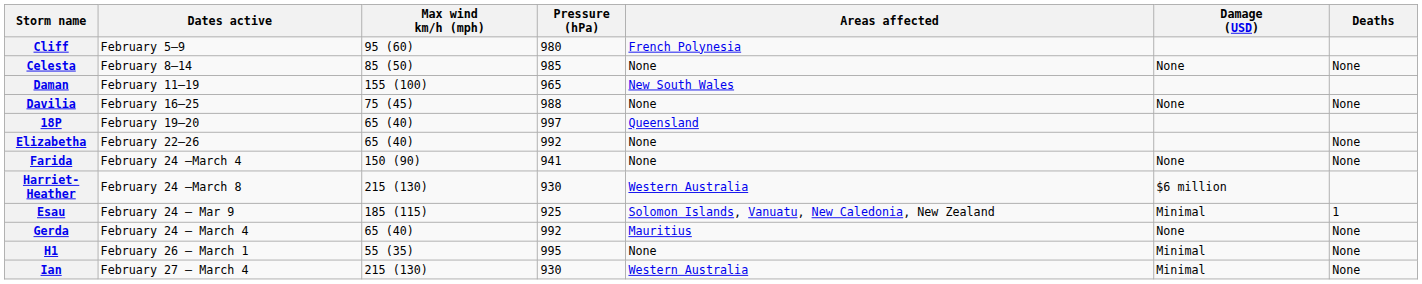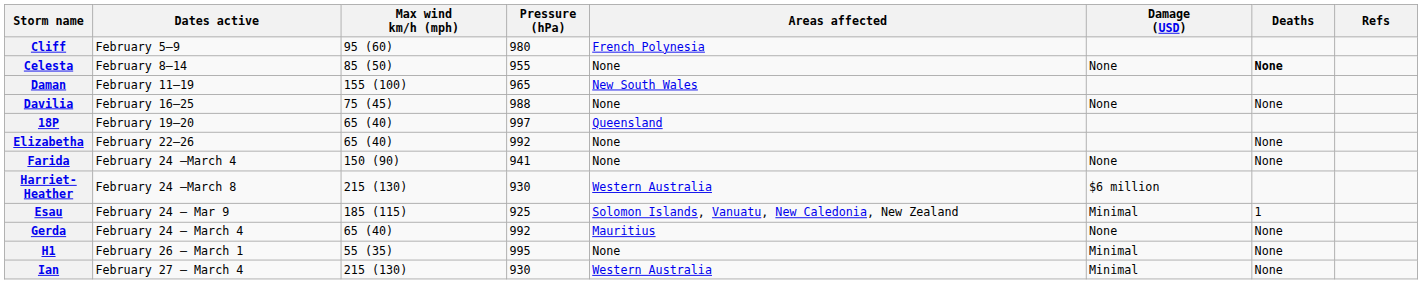+ column: Refs
Celesta | Pressure (hPa): 985 -> 955
Celesta | Deaths: normal -> bold
